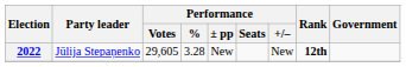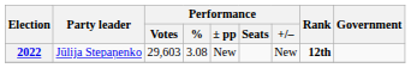2022 | Performance / Votes: 29,605 -> 29,603
2022 | Performance / %: 3.28 -> 3.08
